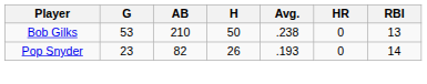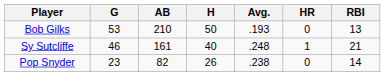Bob Gilks | Avg.: .238 -> .193
+ row: Sy Sutcliffe | 46 | 161 | 40 | .248 | 1 | 21
Pop Snyder | Avg.: .193 -> .238
